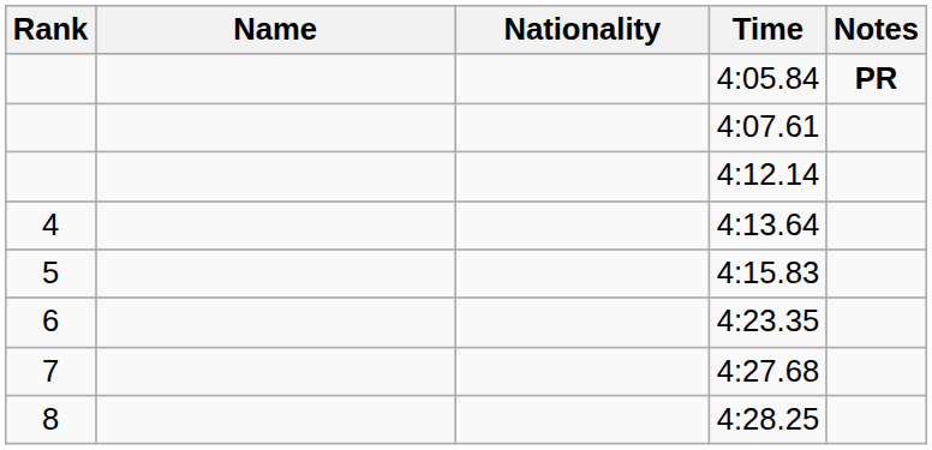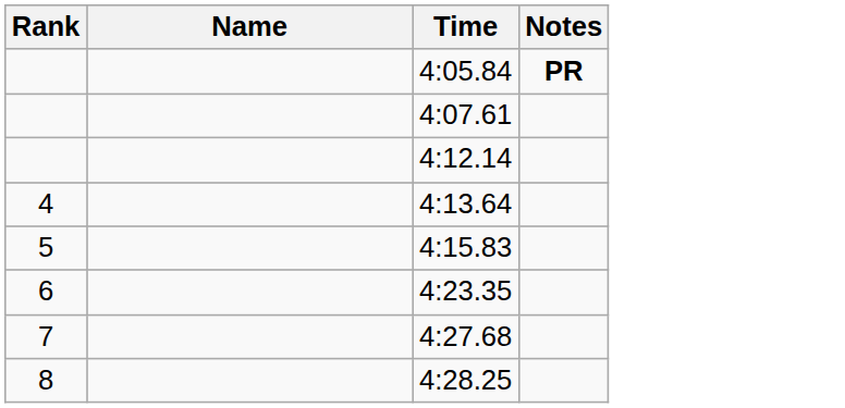- column: Nationality
